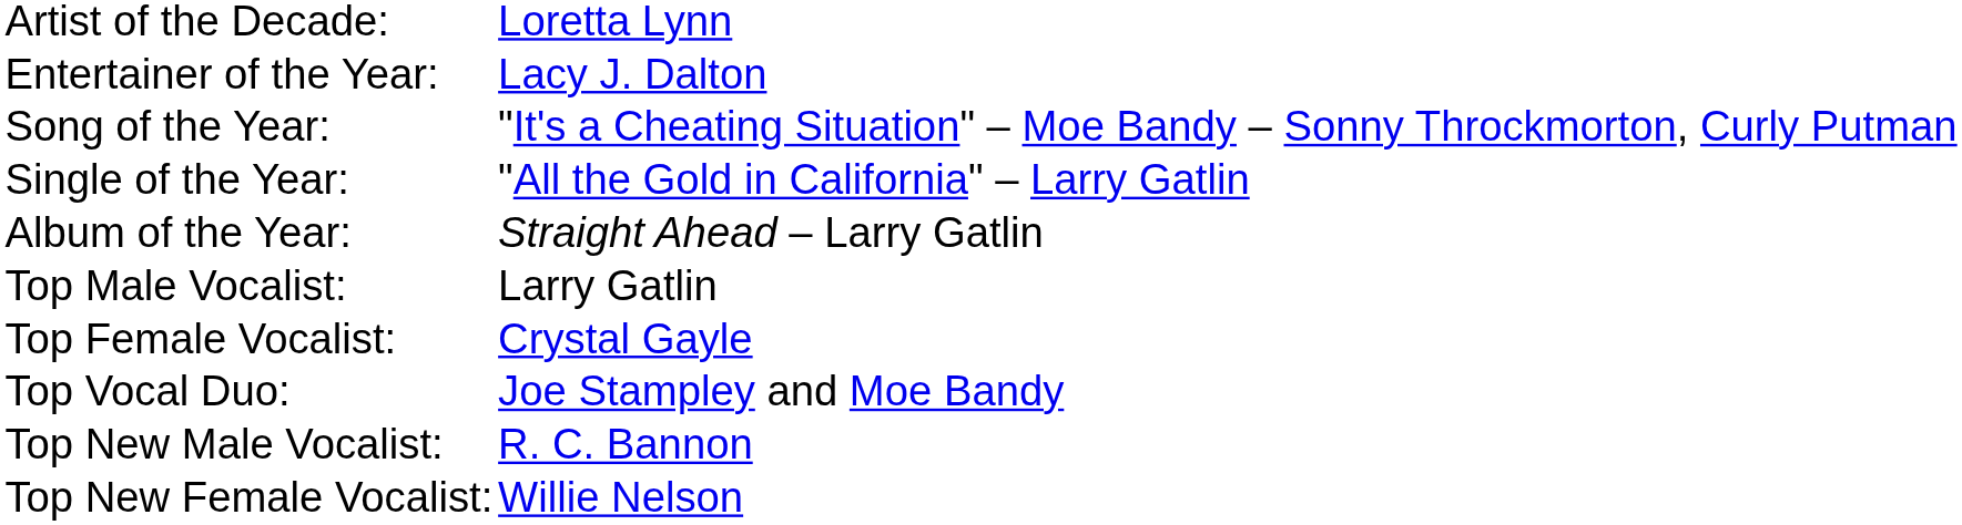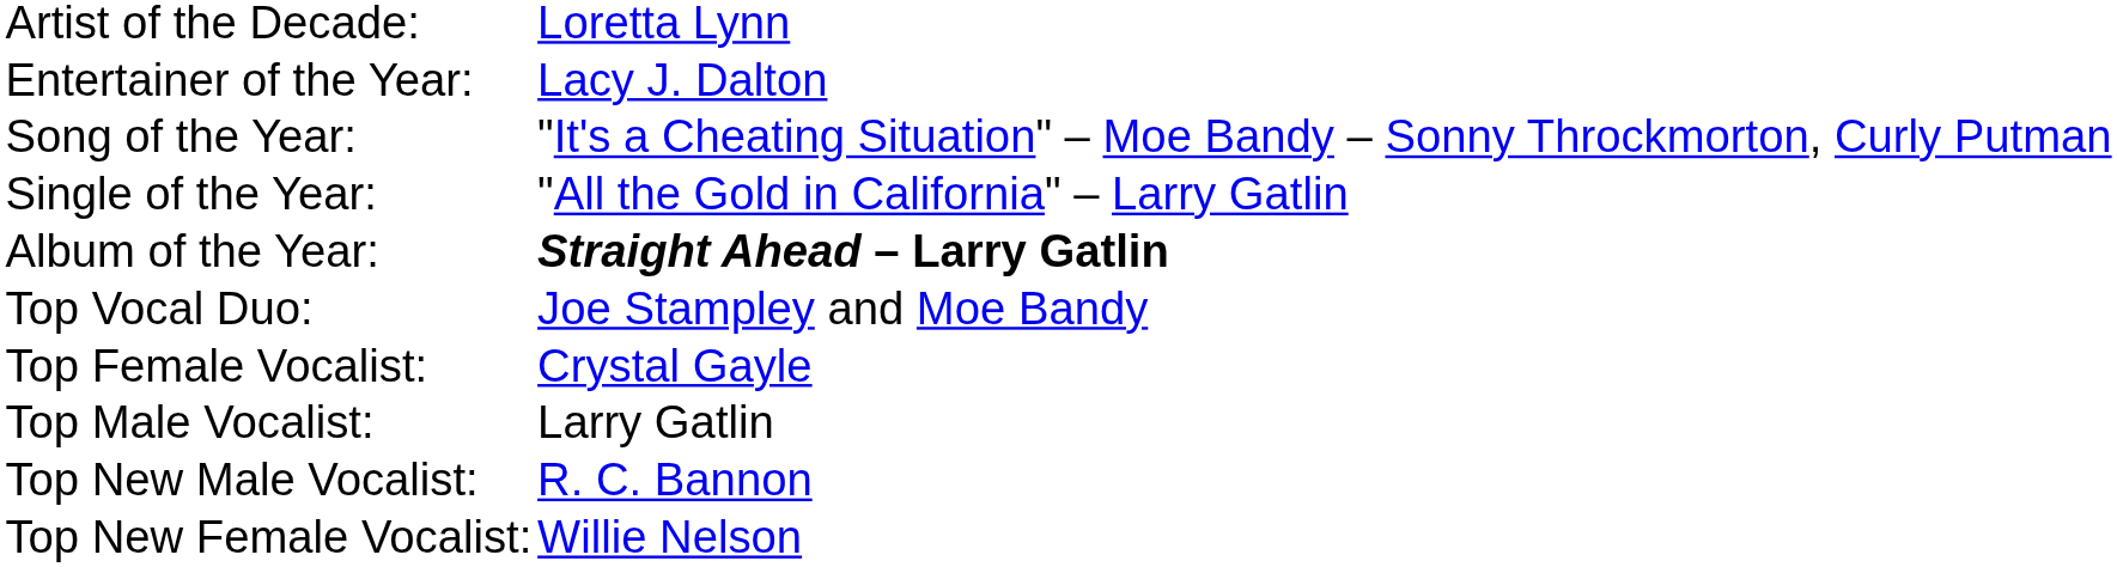Album of the Year: | column 2: normal -> bold
rows swapped: Top Male Vocalist: <-> Top Vocal Duo:
